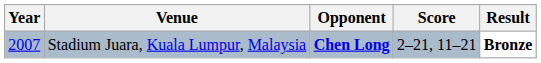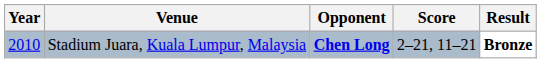Stadium Juara, Kuala Lumpur, Malaysia | Year: 2007 -> 2010
